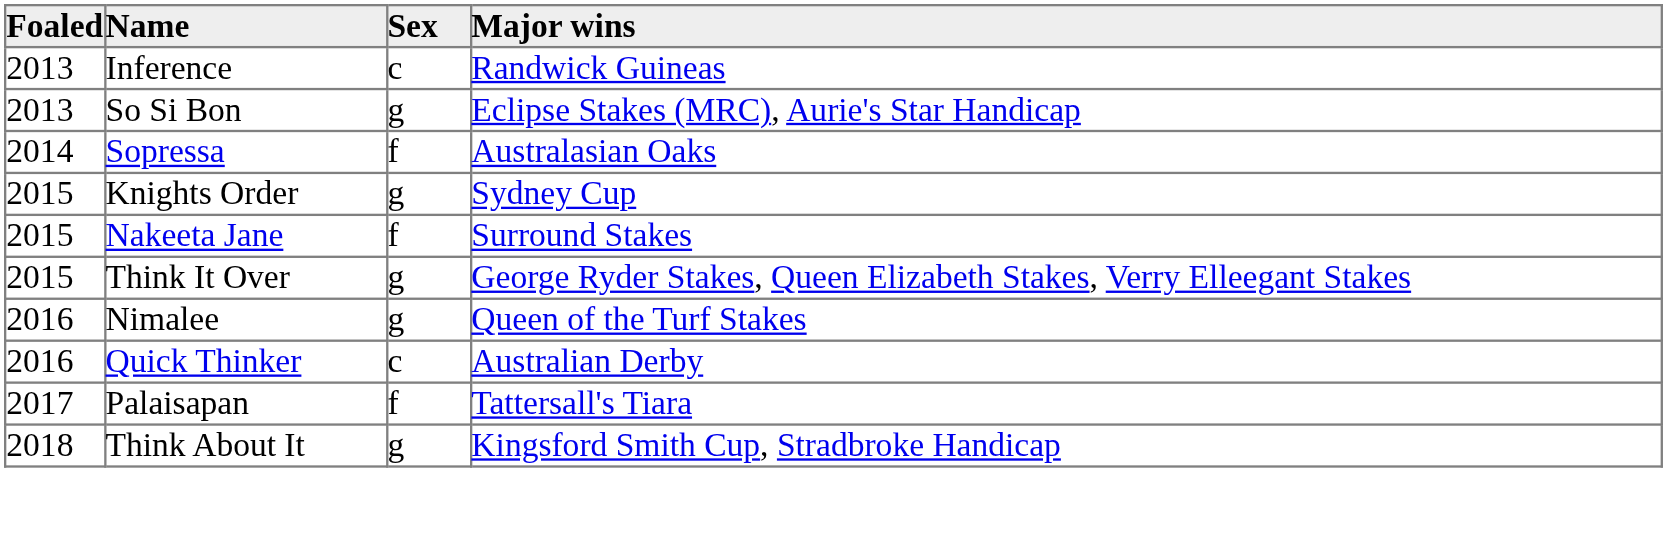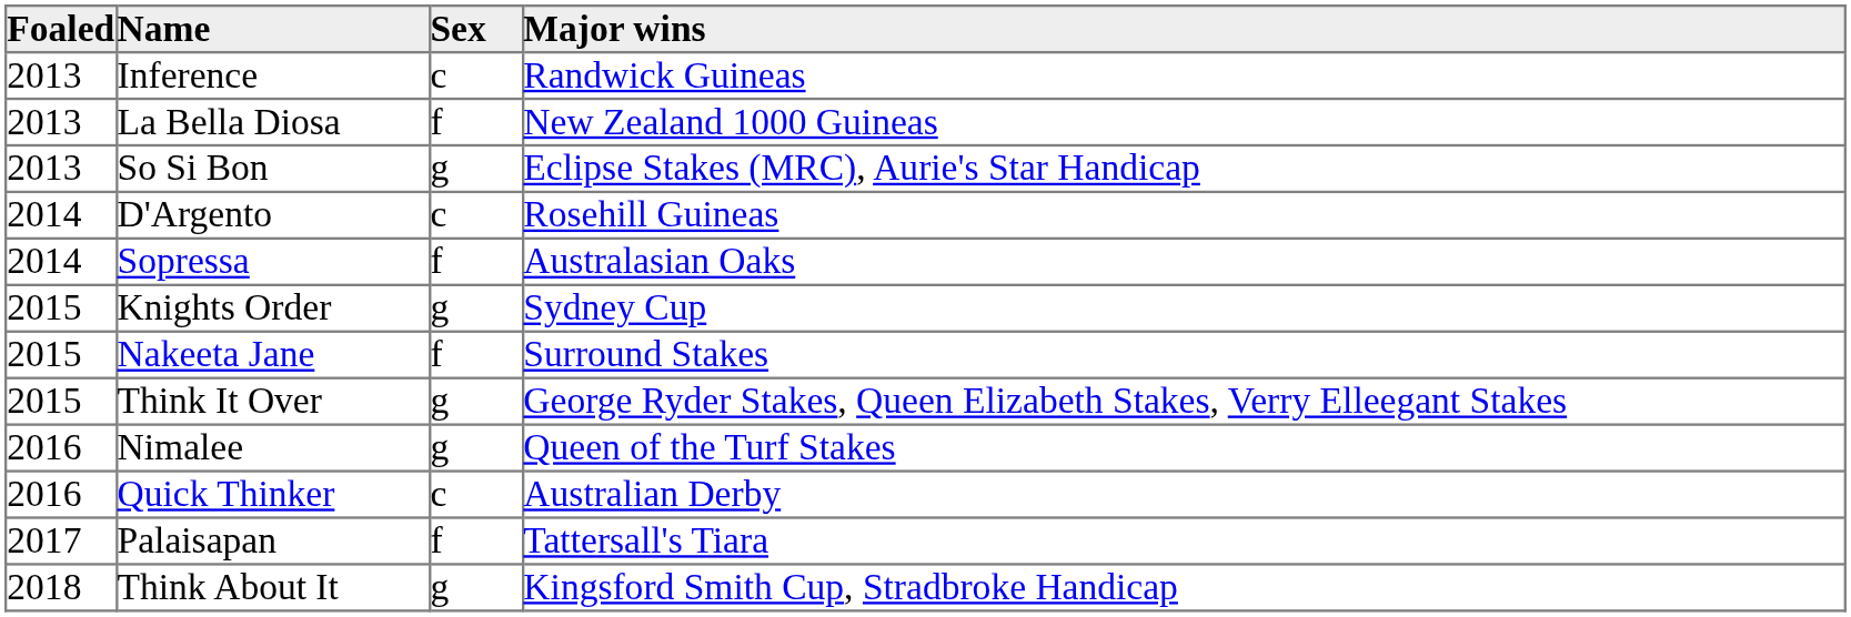+ row: 2013 | La Bella Diosa | f | New Zealand 1000 Guineas
+ row: 2014 | D'Argento | c | Rosehill Guineas
